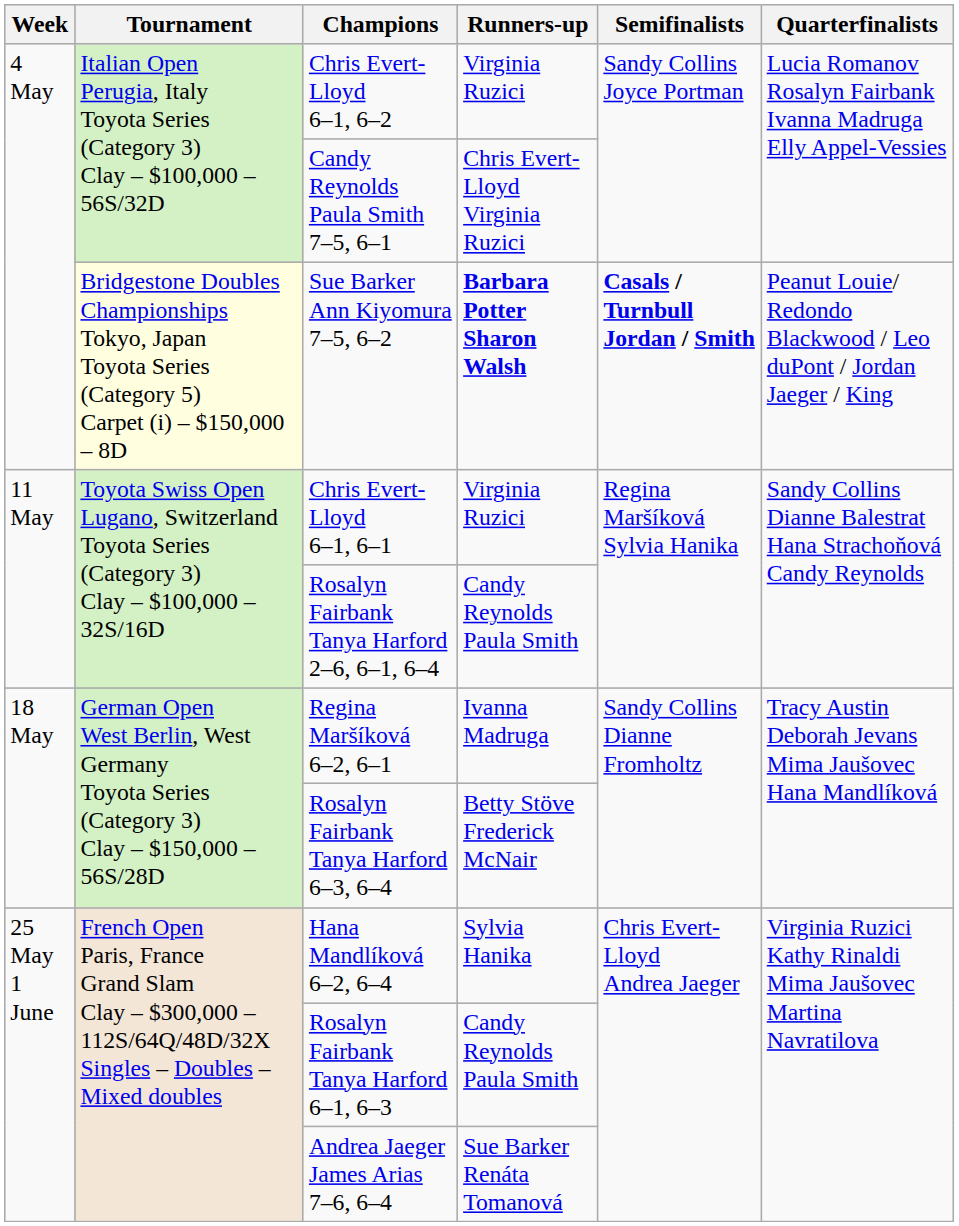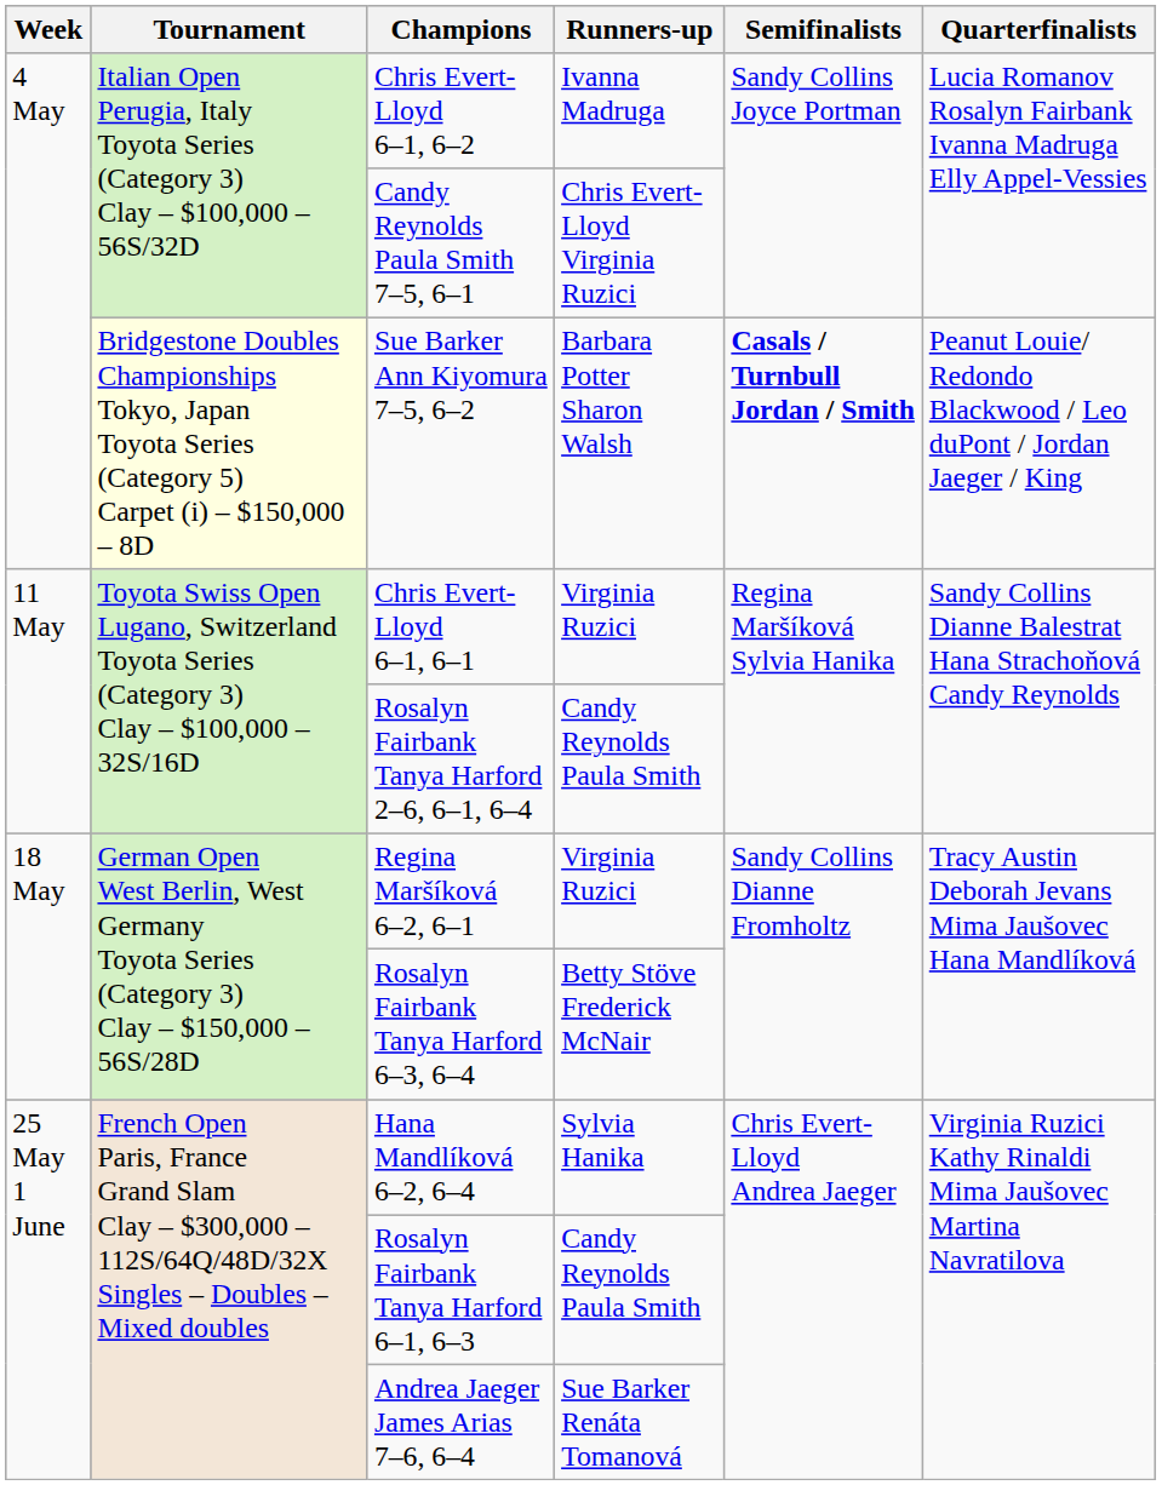Chris Evert-Lloyd 6–1, 6–2 | Runners-up: Virginia Ruzici -> Ivanna Madruga
Sue Barker Ann Kiyomura 7–5, 6–2 | Runners-up: bold -> normal
Regina Maršíková 6–2, 6–1 | Runners-up: Ivanna Madruga -> Virginia Ruzici
